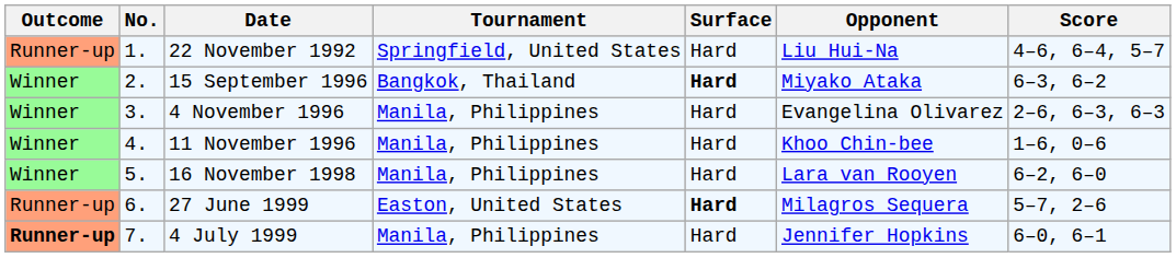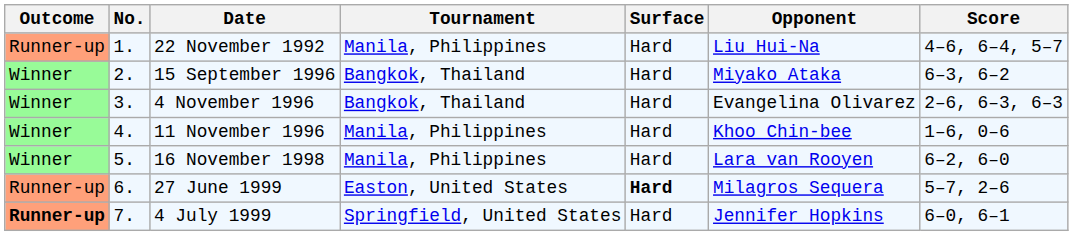22 November 1992 | Tournament: Springfield, United States -> Manila, Philippines
15 September 1996 | Surface: bold -> normal
4 November 1996 | Tournament: Manila, Philippines -> Bangkok, Thailand
4 July 1999 | Tournament: Manila, Philippines -> Springfield, United States
